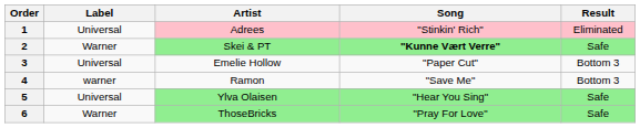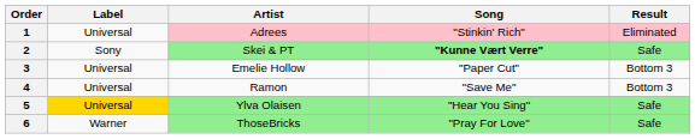2 | Label: Warner -> Sony
4 | Label: warner -> Universal
5 | Label: no background -> gold background
